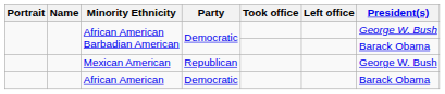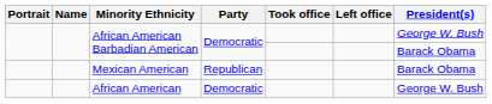Mexican American | President(s): George W. Bush -> Barack Obama
African American | President(s): Barack Obama -> George W. Bush
